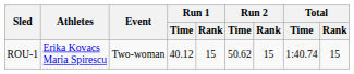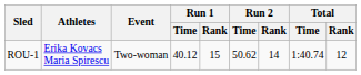ROU-1 | Run 2 / Rank: 15 -> 14
ROU-1 | Total / Rank: 15 -> 12
